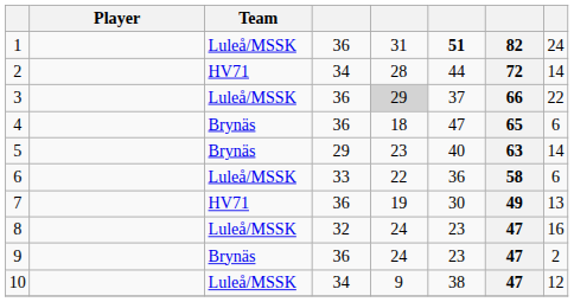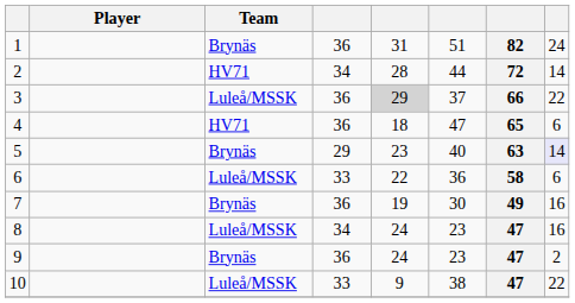1 | Team: Luleå/MSSK -> Brynäs
1 | column 6: bold -> normal
4 | Team: Brynäs -> HV71
5 | column 8: no background -> lavender background
7 | Team: HV71 -> Brynäs
7 | column 8: 13 -> 16
8 | column 4: 32 -> 34
10 | column 4: 34 -> 33
10 | column 8: 12 -> 22
